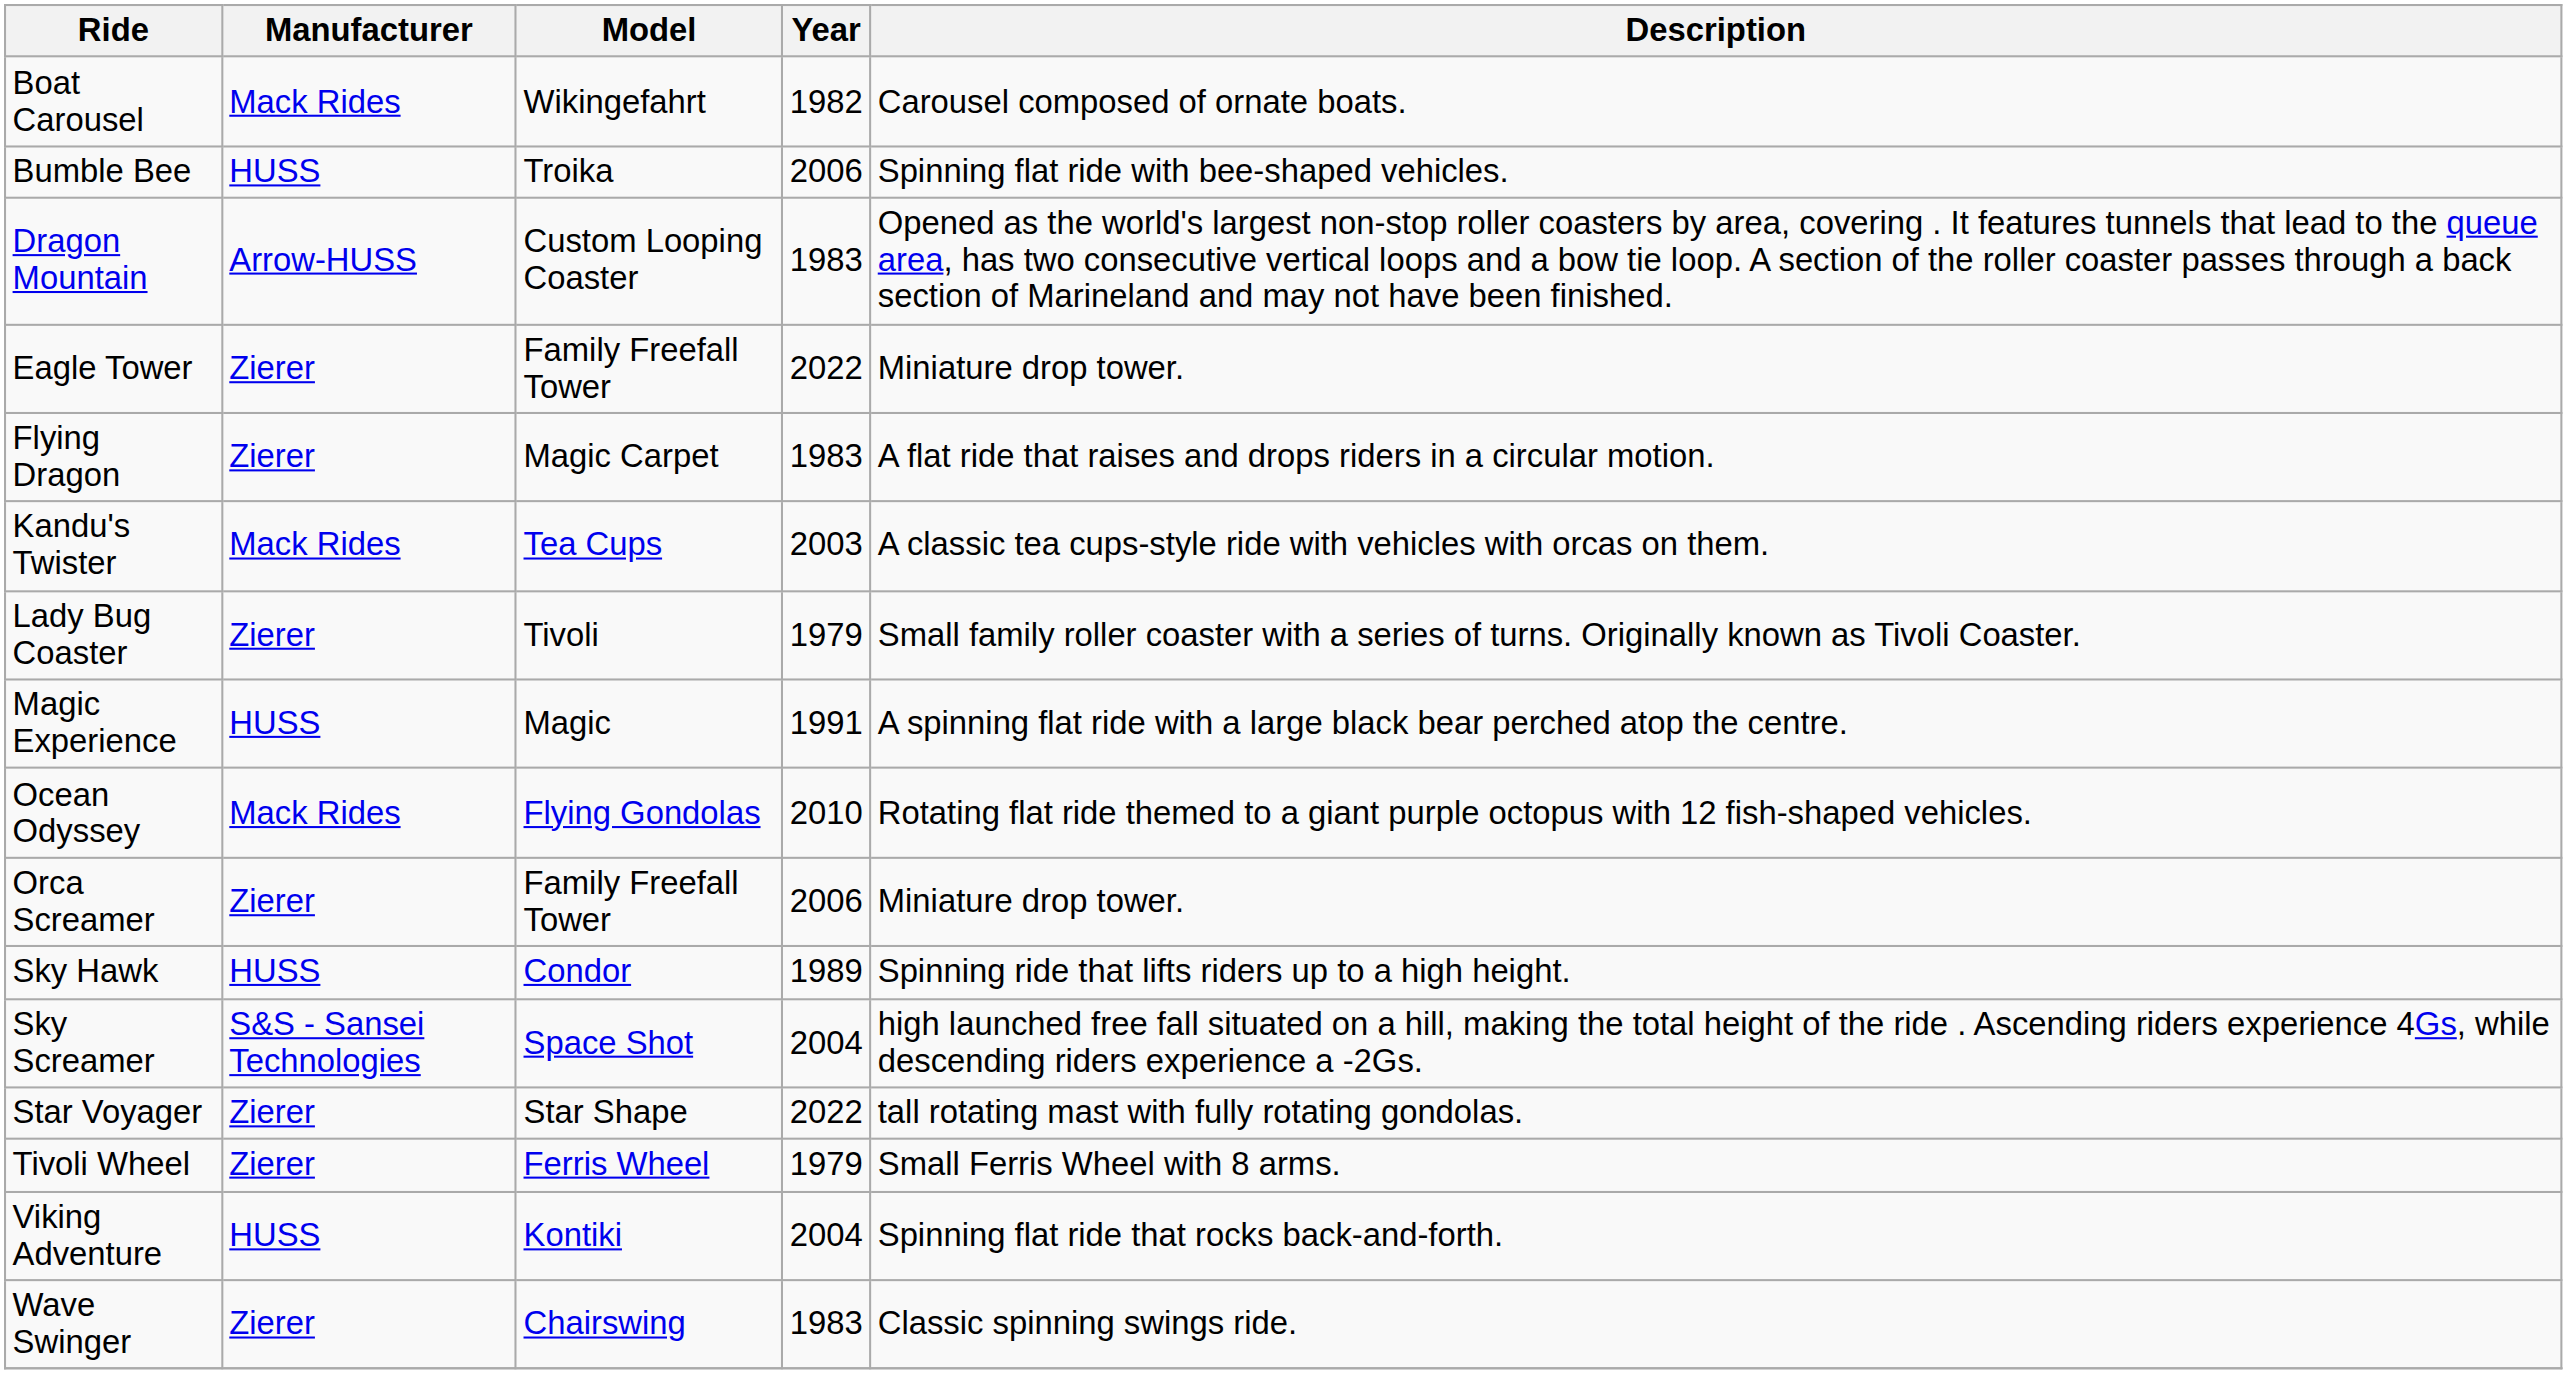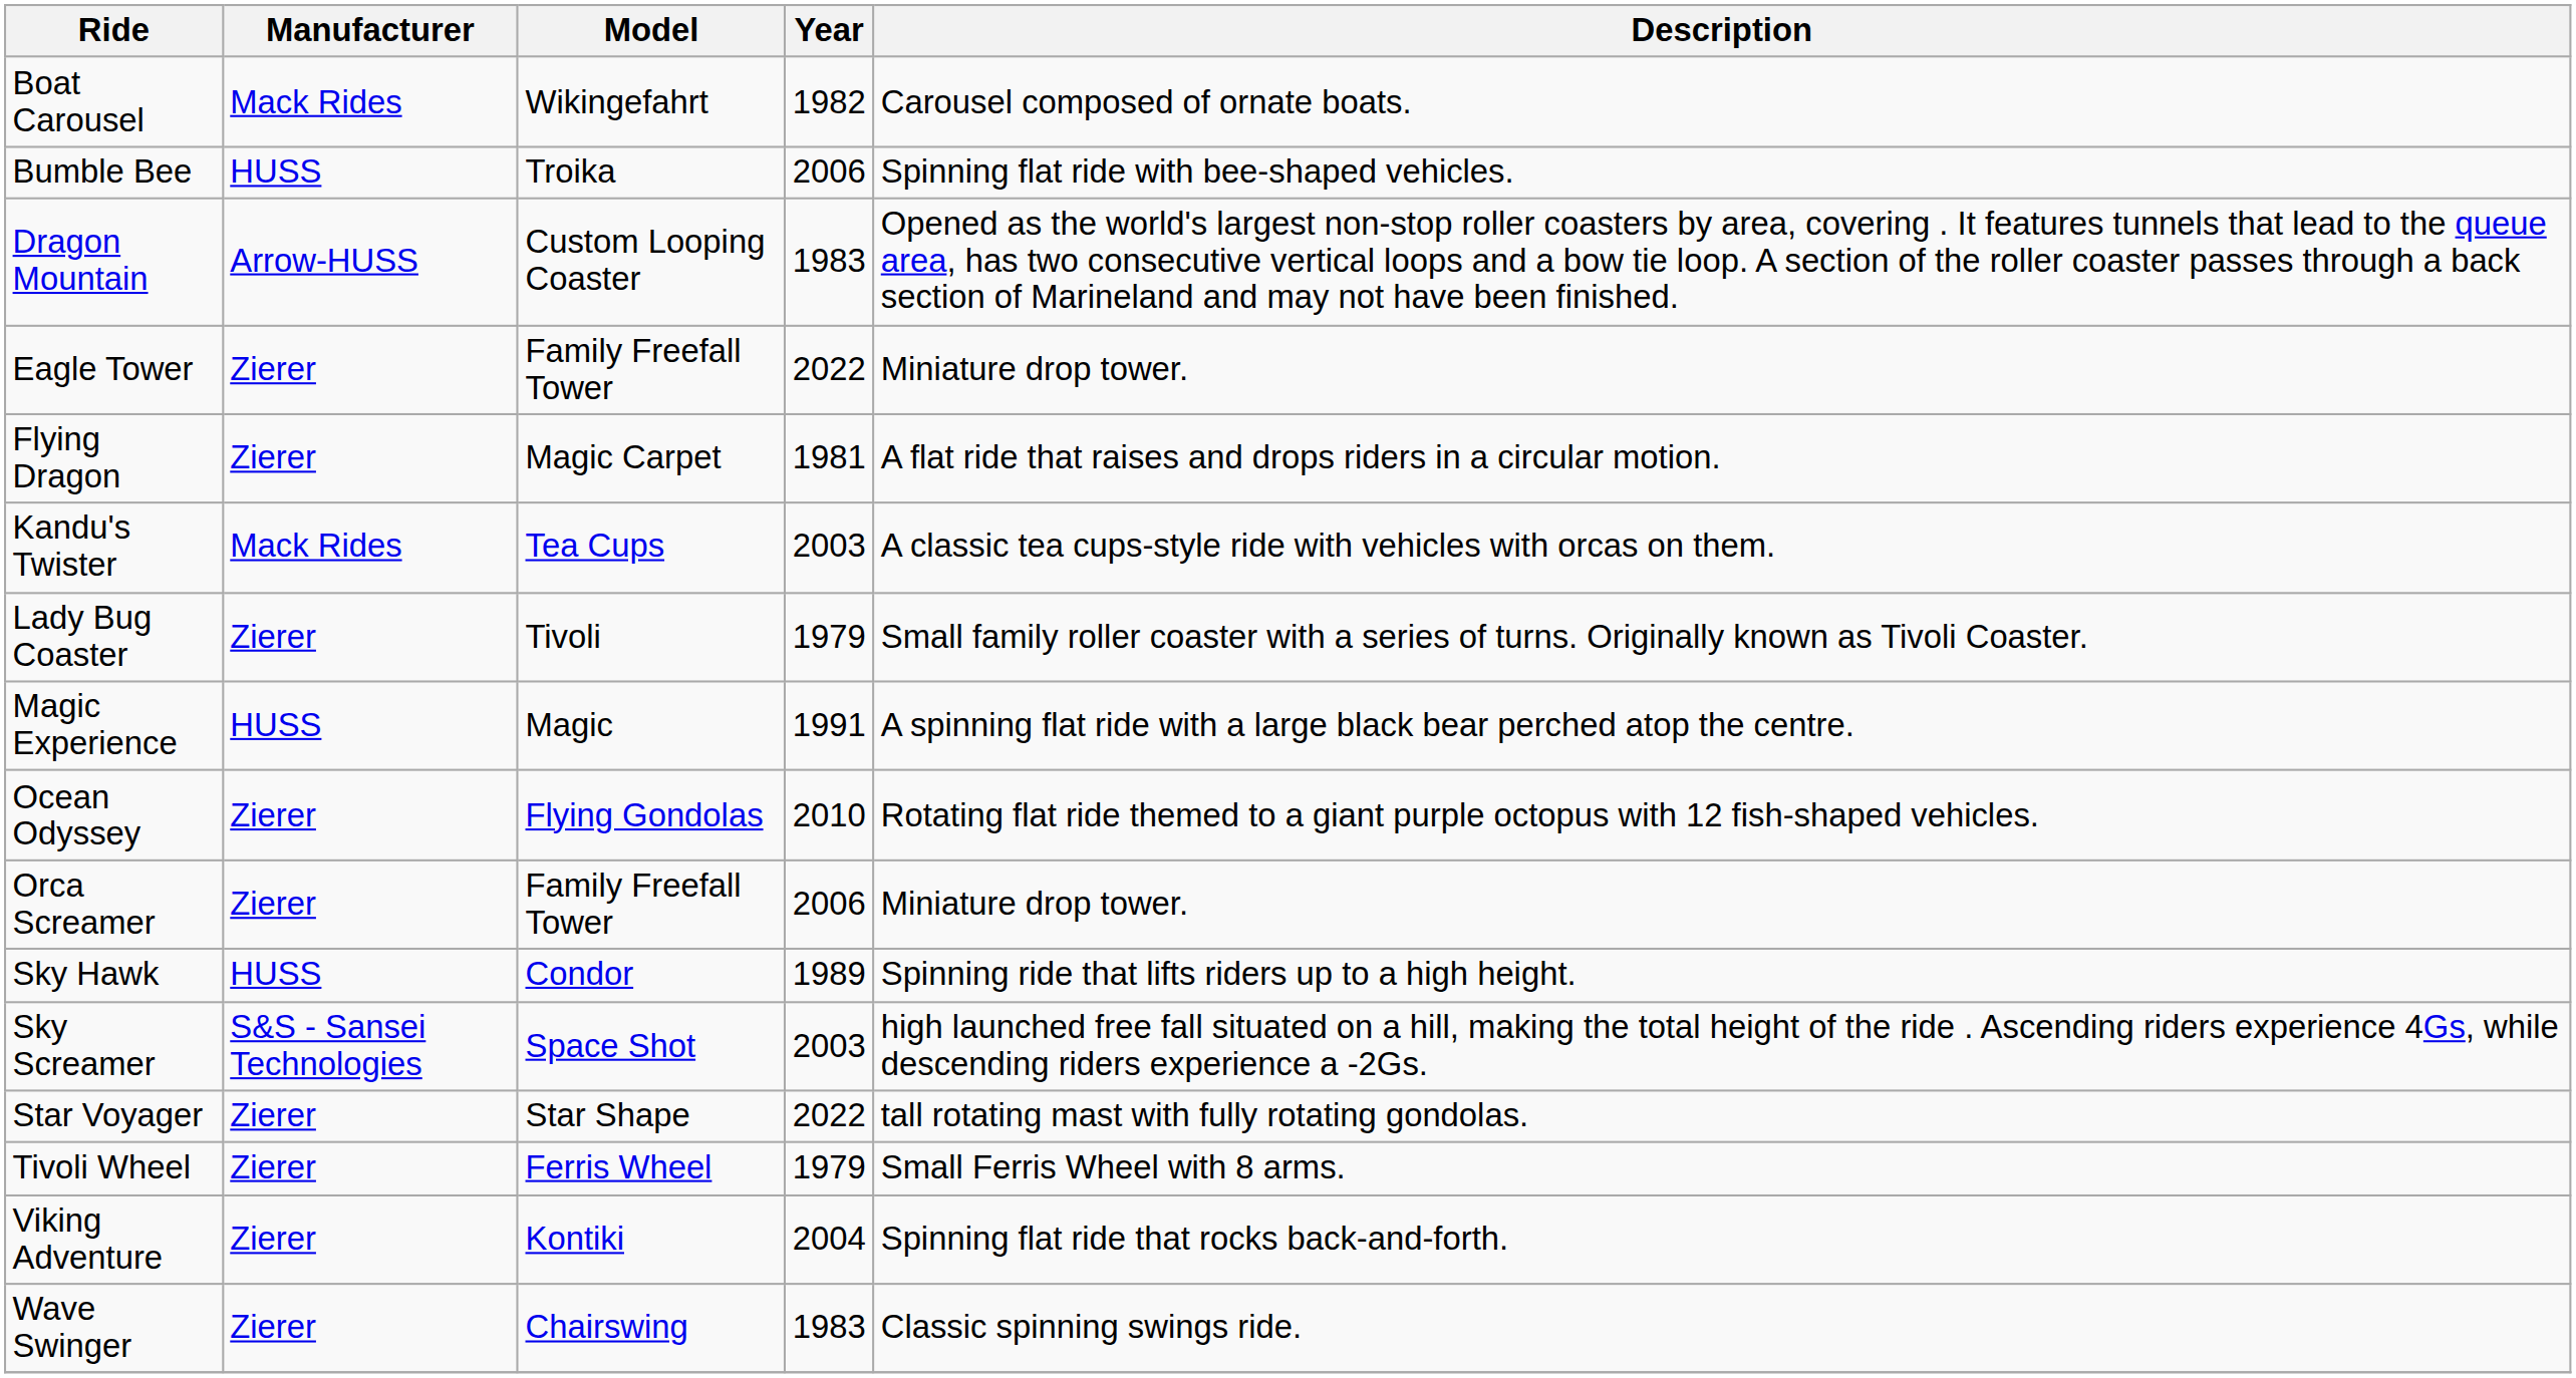Flying Dragon | Year: 1983 -> 1981
Ocean Odyssey | Manufacturer: Mack Rides -> Zierer
Sky Screamer | Year: 2004 -> 2003
Viking Adventure | Manufacturer: HUSS -> Zierer
